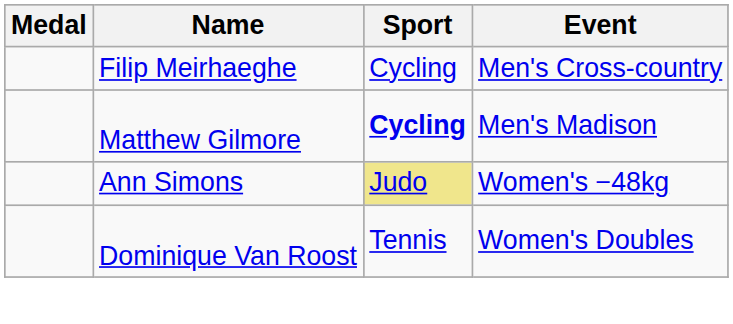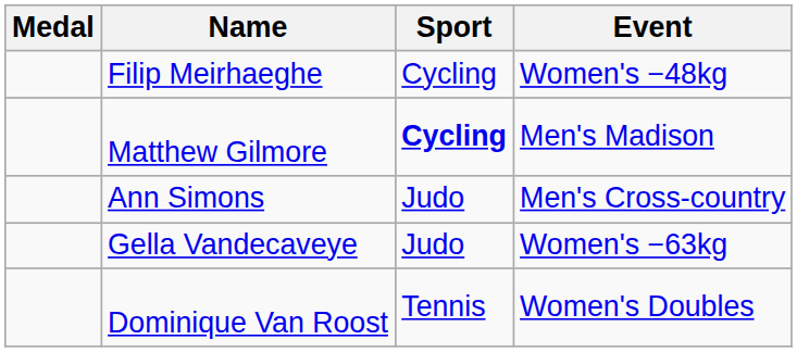Filip Meirhaeghe | Event: Men's Cross-country -> Women's −48kg
Ann Simons | Sport: khaki background -> no background
Ann Simons | Event: Women's −48kg -> Men's Cross-country
+ row: Gella Vandecaveye | Judo | Women's −63kg
